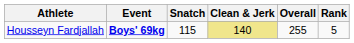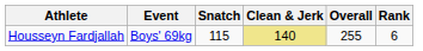Housseyn Fardjallah | Event: bold -> normal
Housseyn Fardjallah | Rank: 5 -> 6
